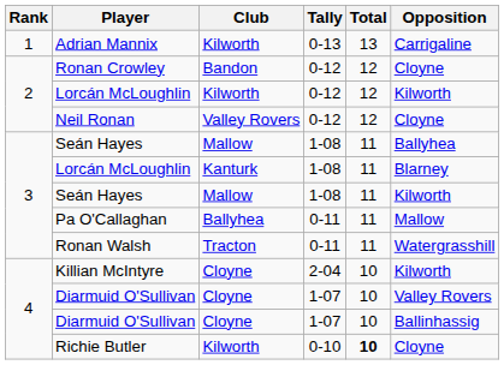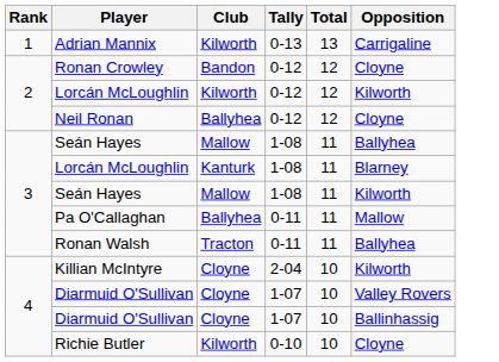Neil Ronan | Club: Valley Rovers -> Ballyhea
Ronan Walsh | Opposition: Watergrasshill -> Ballyhea
Richie Butler | Total: bold -> normal
